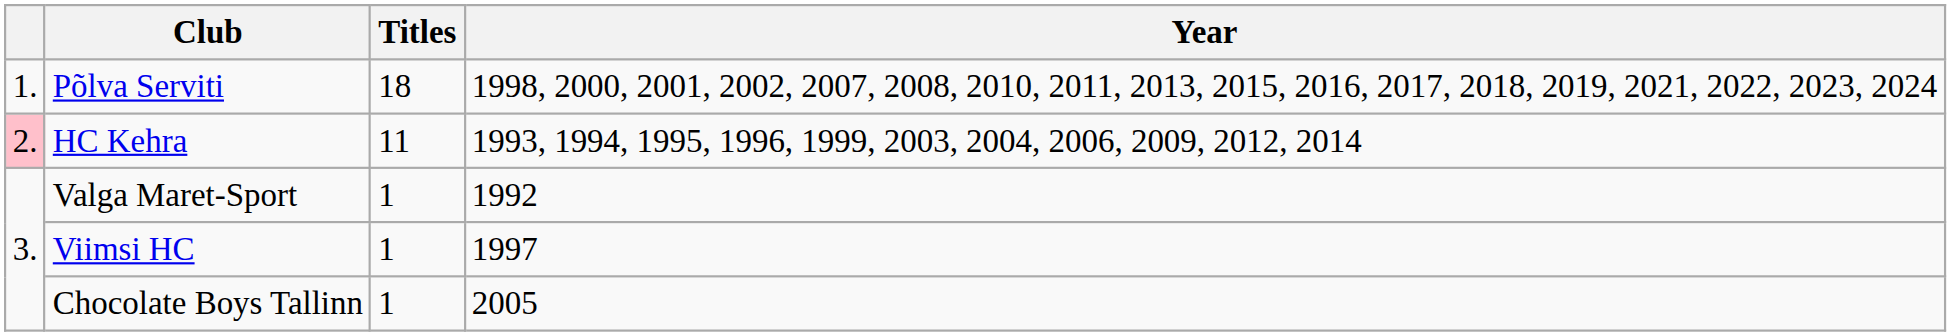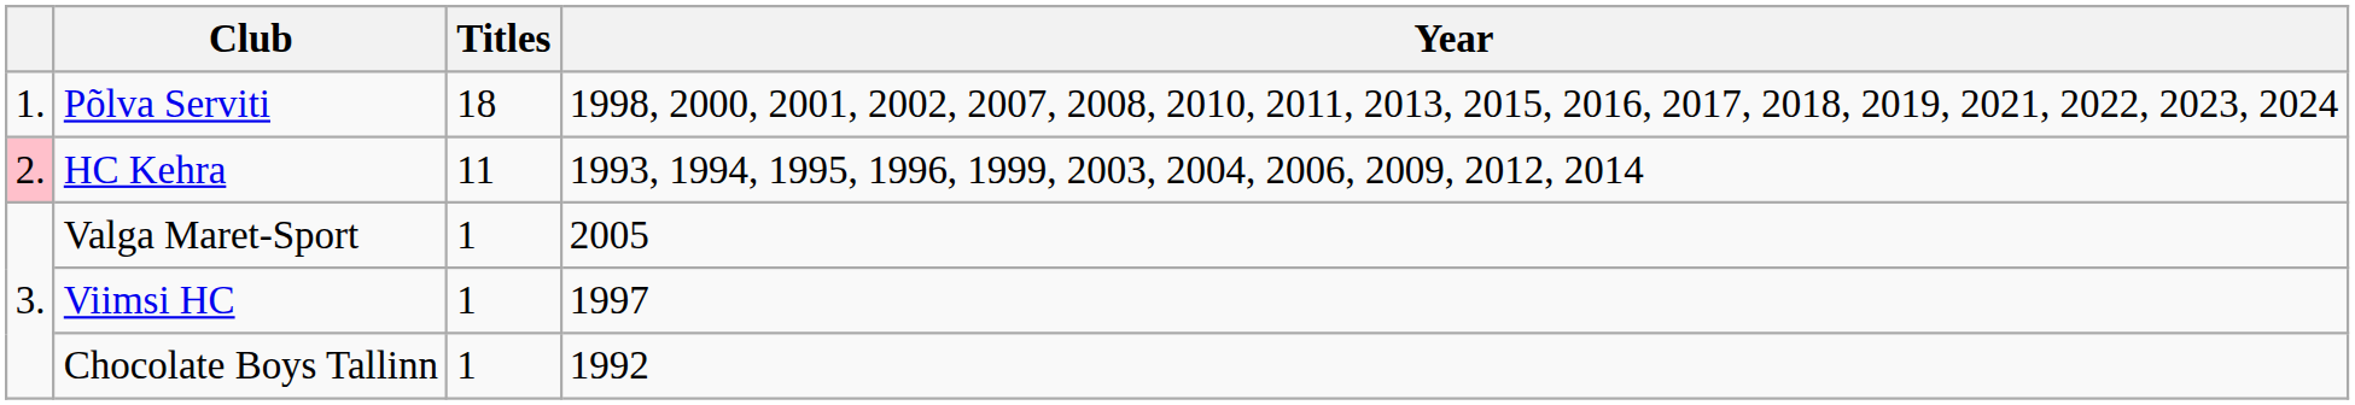Valga Maret-Sport | Year: 1992 -> 2005
Chocolate Boys Tallinn | Year: 2005 -> 1992
